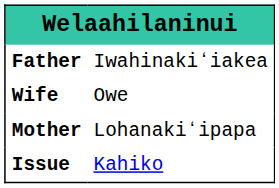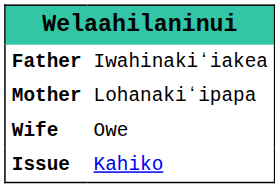rows swapped: Mother <-> Wife
